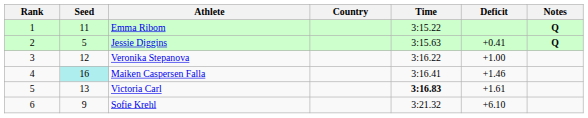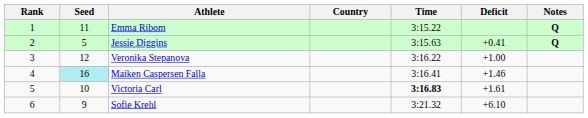Victoria Carl | Seed: 13 -> 10
